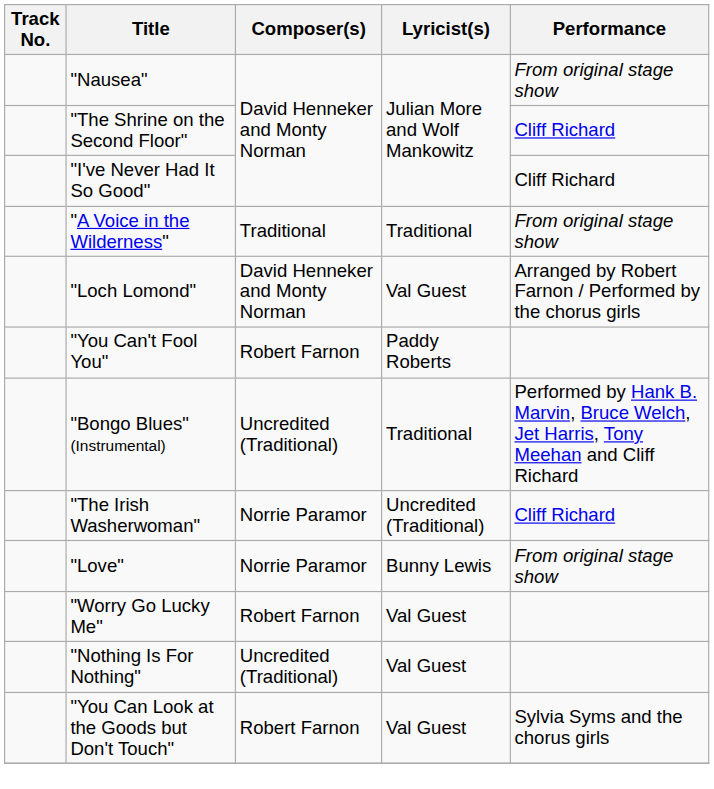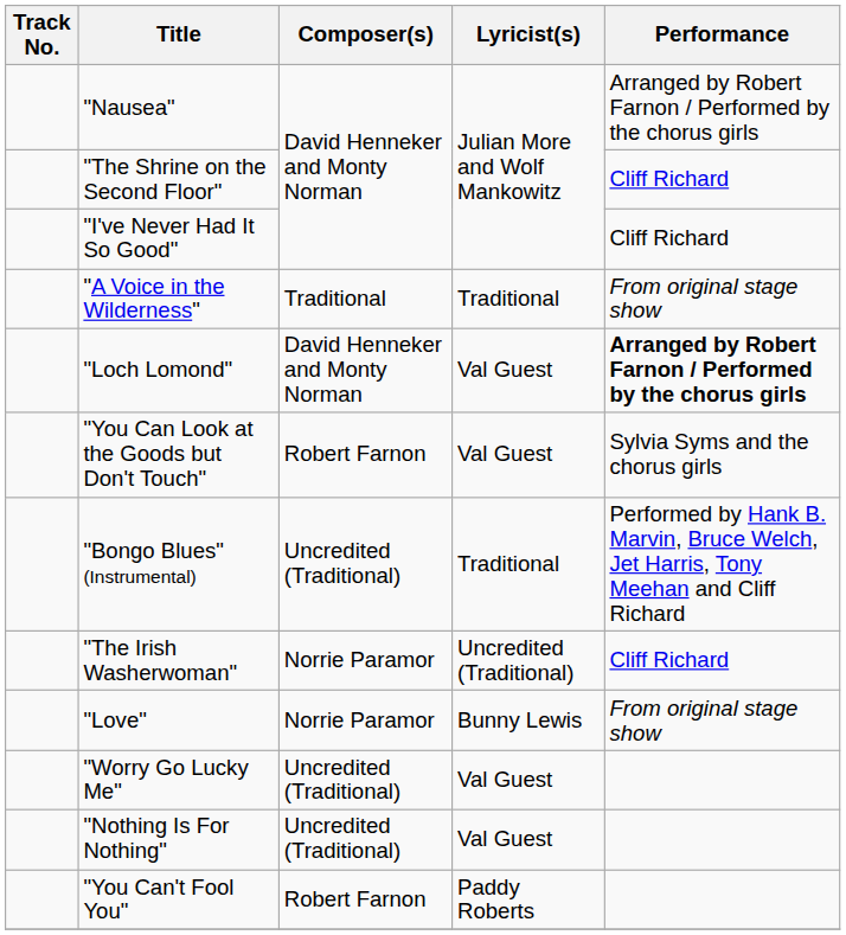"Nausea" | Performance: From original stage show -> Arranged by Robert Farnon / Performed by the chorus girls
"Loch Lomond" | Performance: normal -> bold
rows swapped: "You Can Look at the Goods but Don't Touch" <-> "You Can't Fool You"
"Worry Go Lucky Me" | Composer(s): Robert Farnon -> Uncredited (Traditional)
